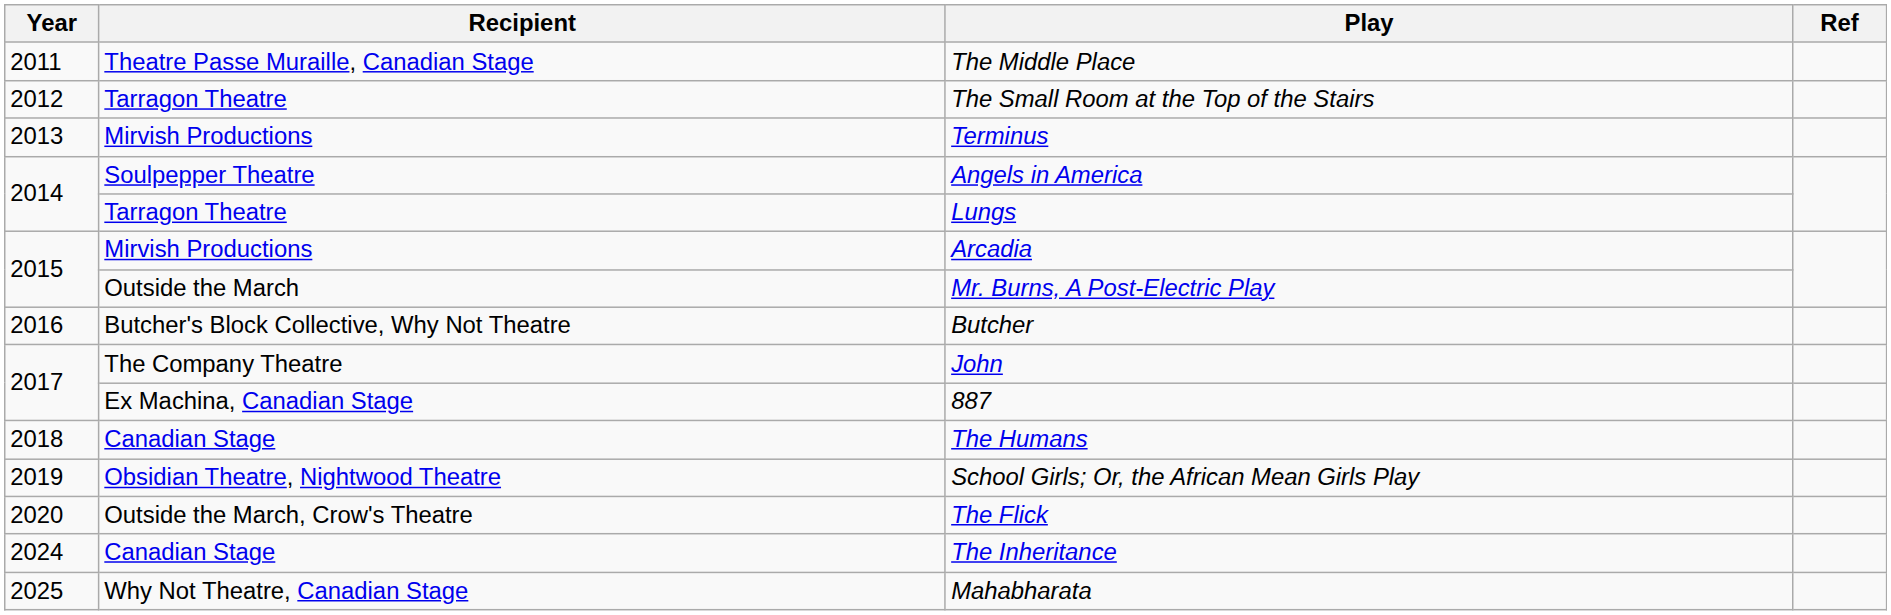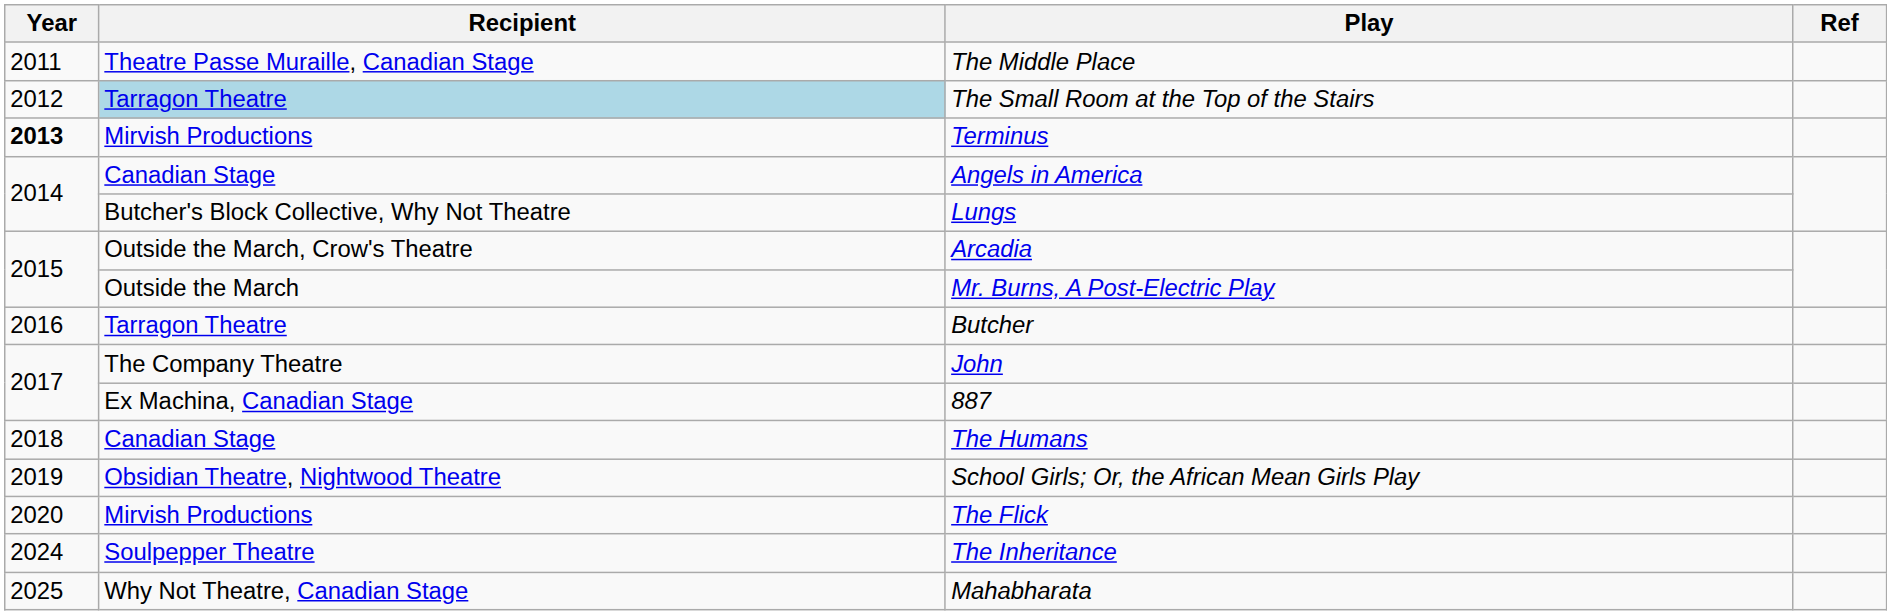The Small Room at the Top of the Stairs | Recipient: no background -> lightblue background
Terminus | Year: normal -> bold
Angels in America | Recipient: Soulpepper Theatre -> Canadian Stage
Lungs | Recipient: Tarragon Theatre -> Butcher's Block Collective, Why Not Theatre
Arcadia | Recipient: Mirvish Productions -> Outside the March, Crow's Theatre
Butcher | Recipient: Butcher's Block Collective, Why Not Theatre -> Tarragon Theatre
The Flick | Recipient: Outside the March, Crow's Theatre -> Mirvish Productions
The Inheritance | Recipient: Canadian Stage -> Soulpepper Theatre
